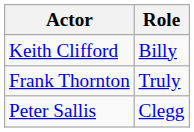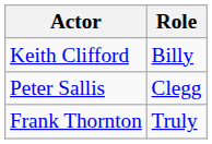rows swapped: Peter Sallis <-> Frank Thornton
